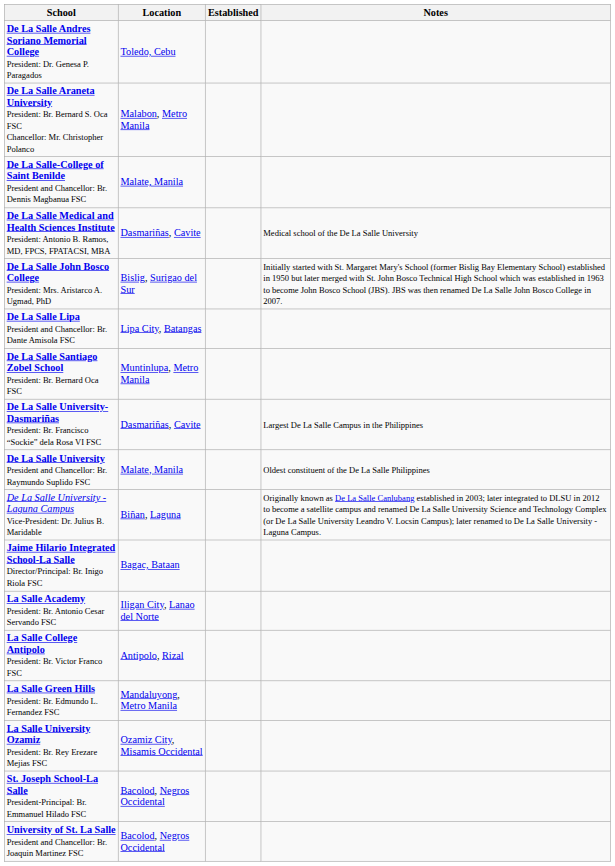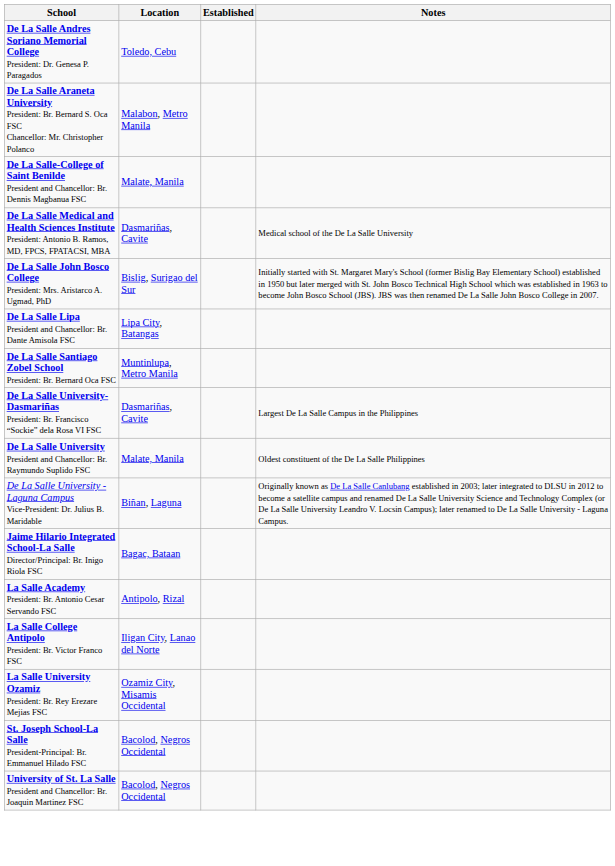La Salle Academy President: Br. Antonio Cesar Servando FSC | Location: Iligan City, Lanao del Norte -> Antipolo, Rizal
La Salle College Antipolo President: Br. Victor Franco FSC | Location: Antipolo, Rizal -> Iligan City, Lanao del Norte
- row: La Salle Green Hills President: Br. Edmundo L. Fernandez FSC | Mandaluyong, Metro Manila
